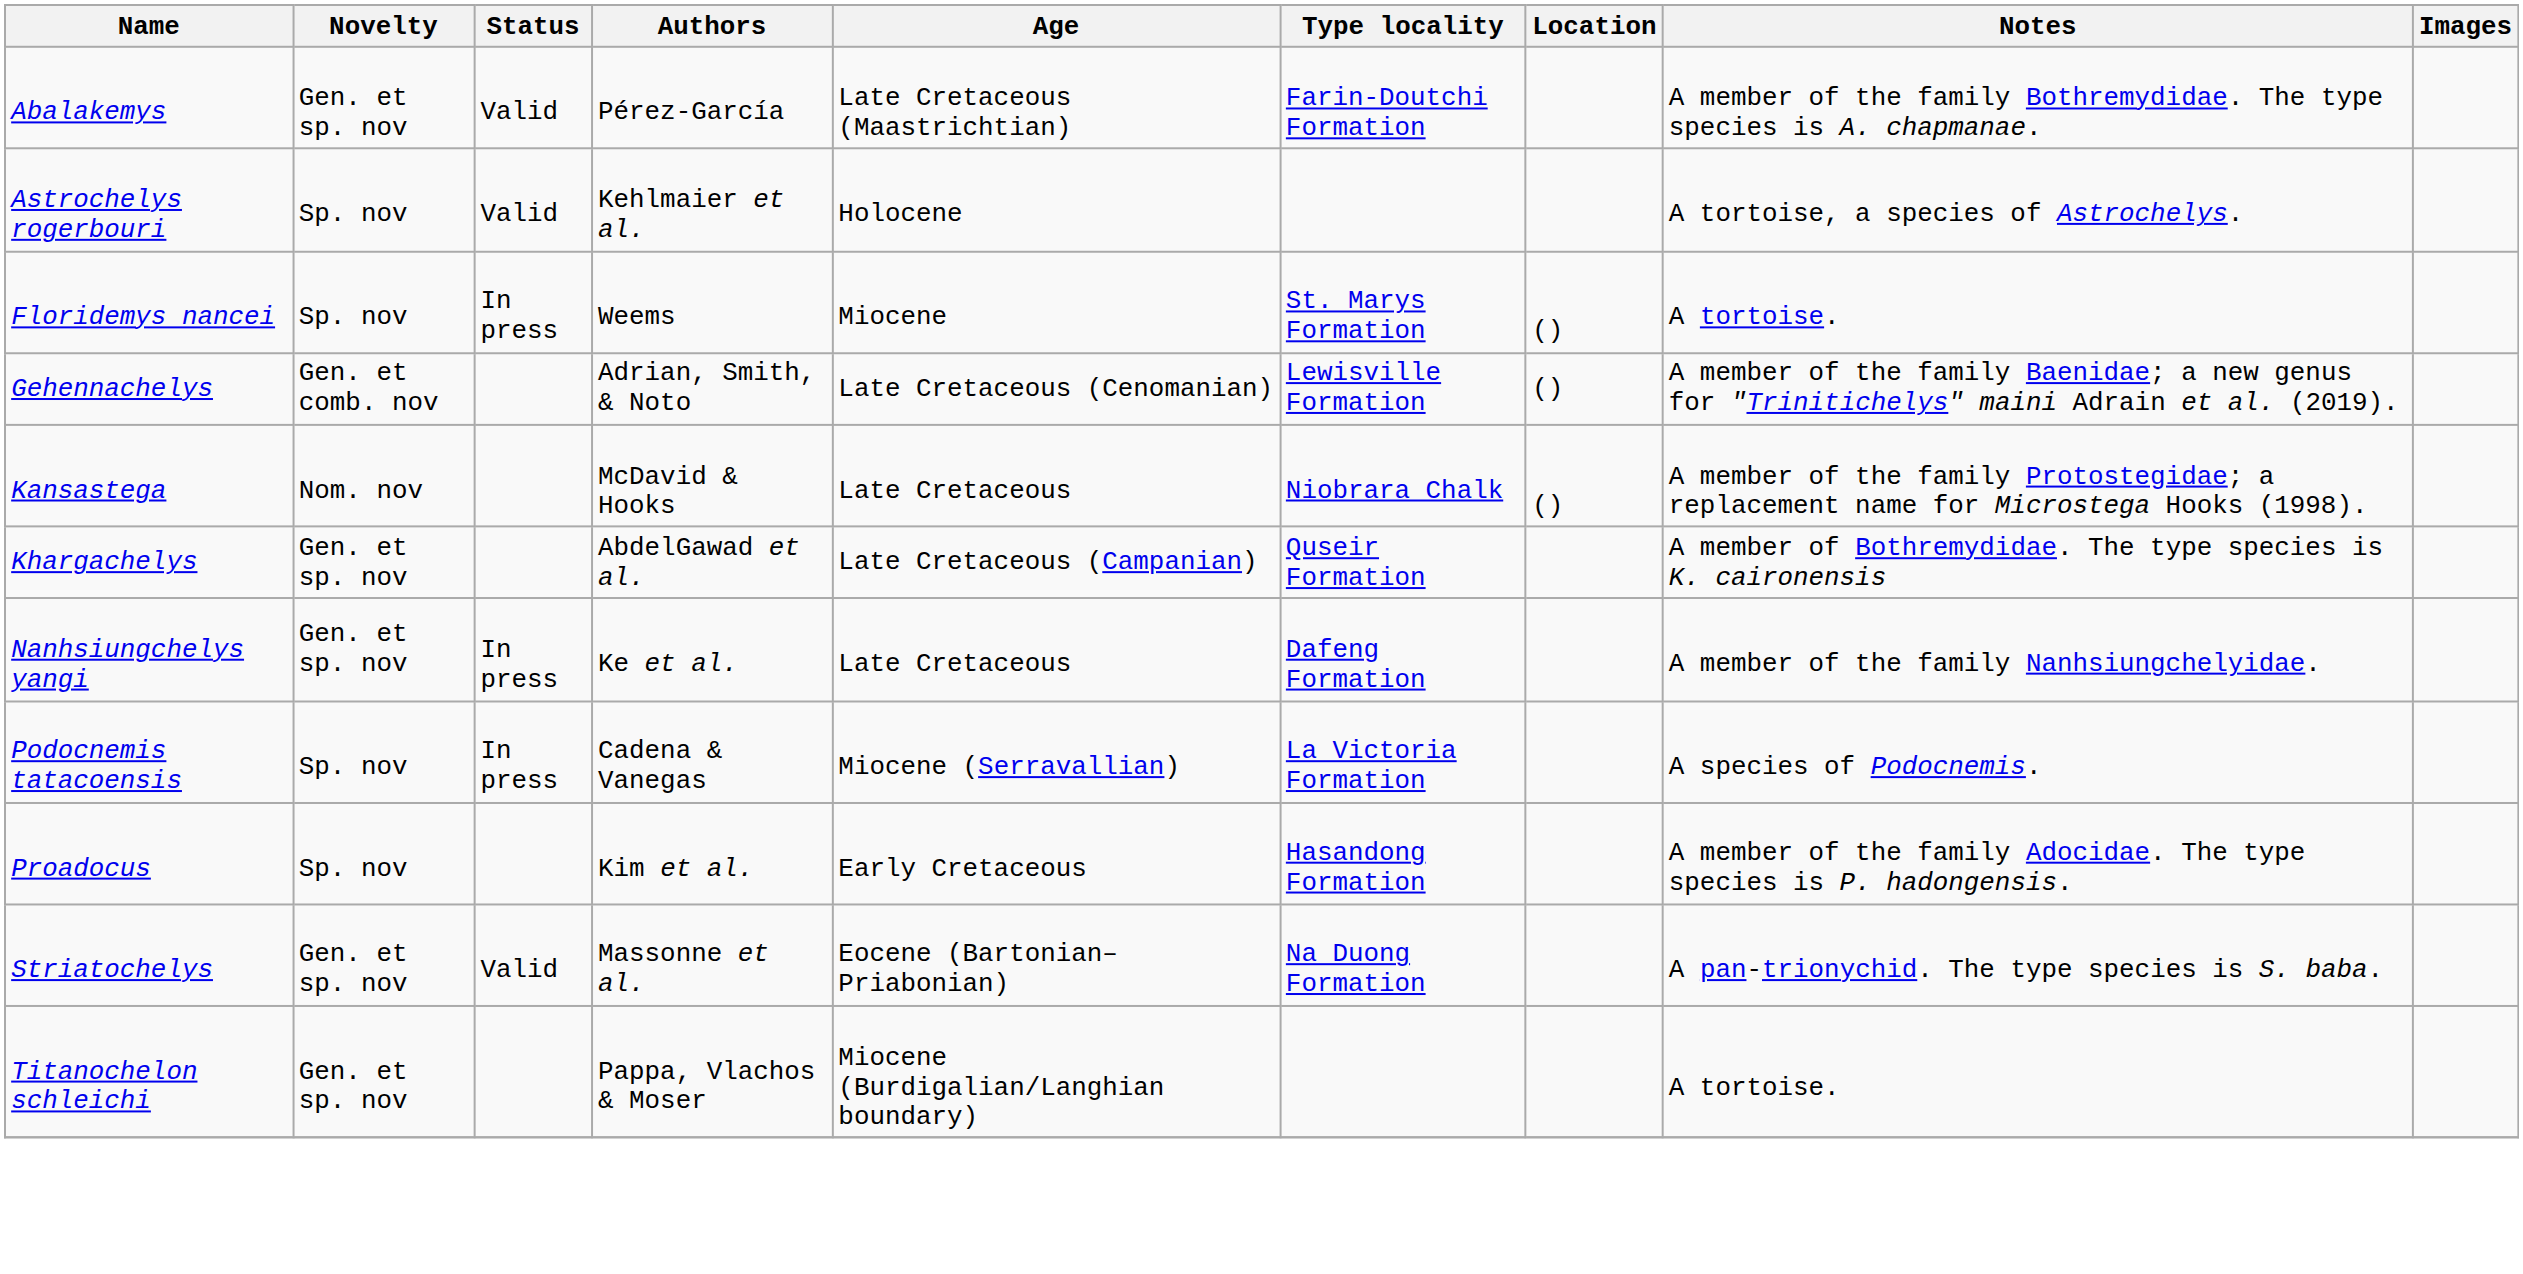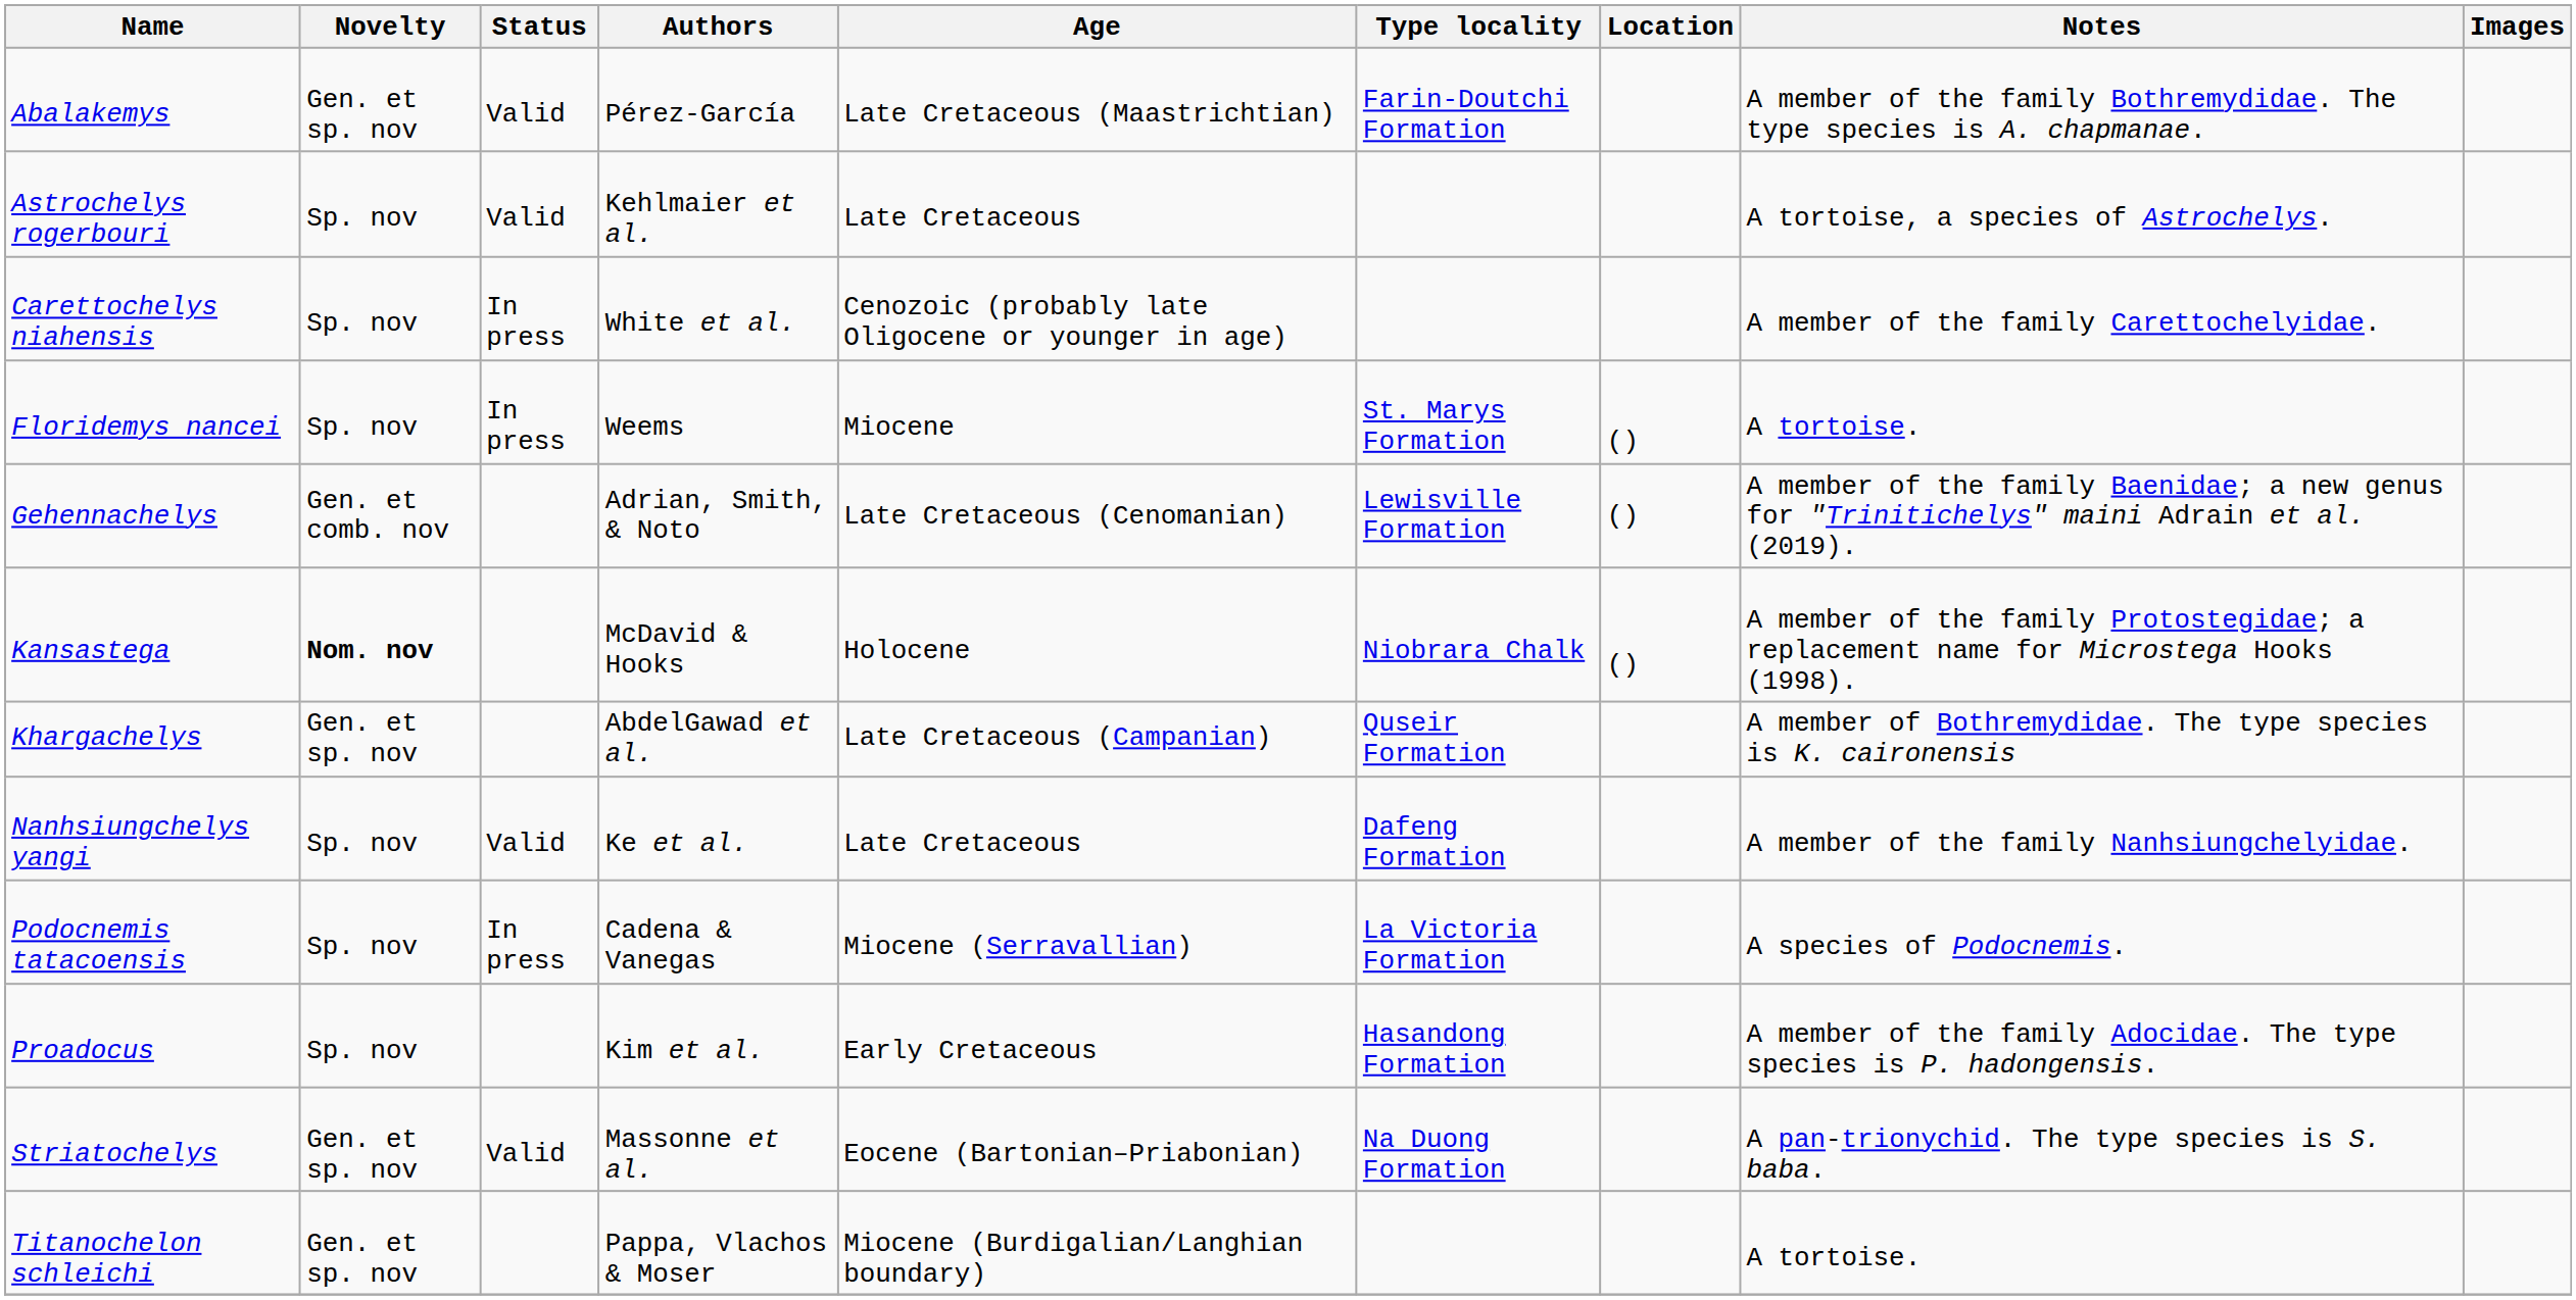Astrochelys rogerbouri | Age: Holocene -> Late Cretaceous
+ row: Carettochelys niahensis | Sp. nov | In press | White et al. | Cenozoic (probably late Oligocene or younger in age) | A member of the family Carettochelyidae.
Kansastega | Novelty: normal -> bold
Kansastega | Age: Late Cretaceous -> Holocene
Nanhsiungchelys yangi | Novelty: Gen. et sp. nov -> Sp. nov
Nanhsiungchelys yangi | Status: In press -> Valid
